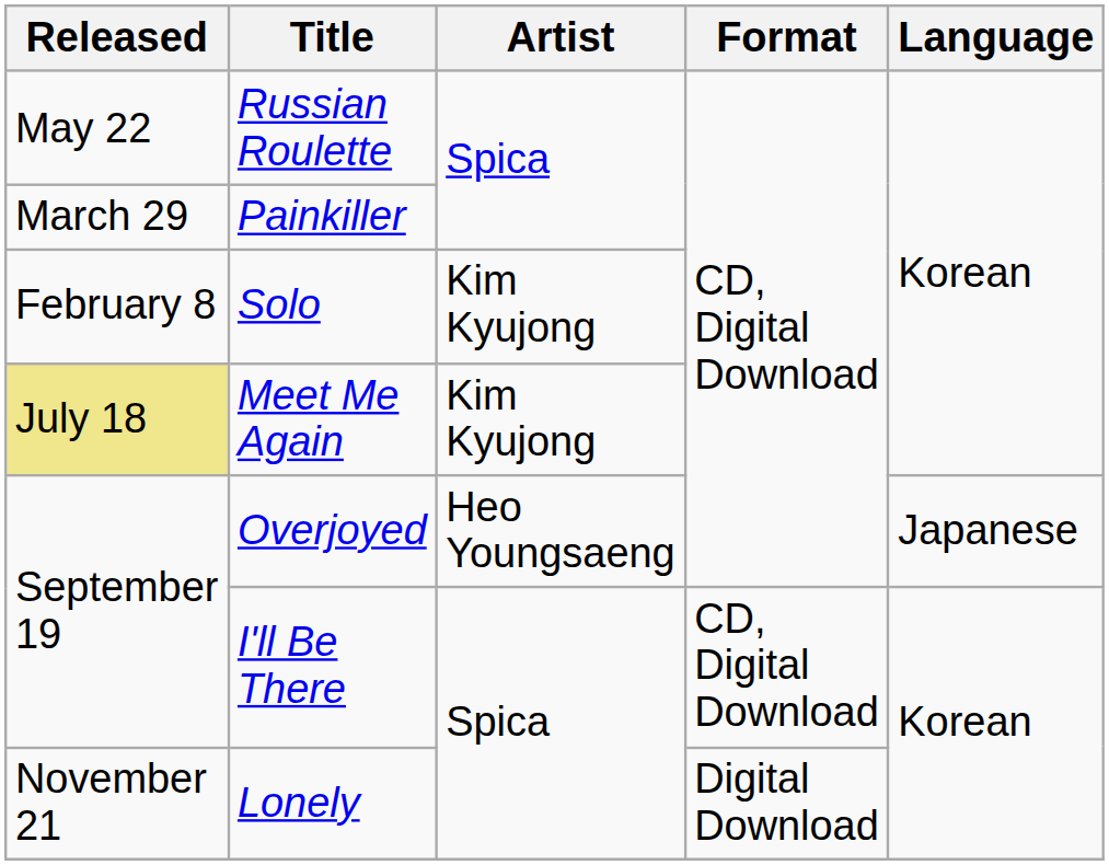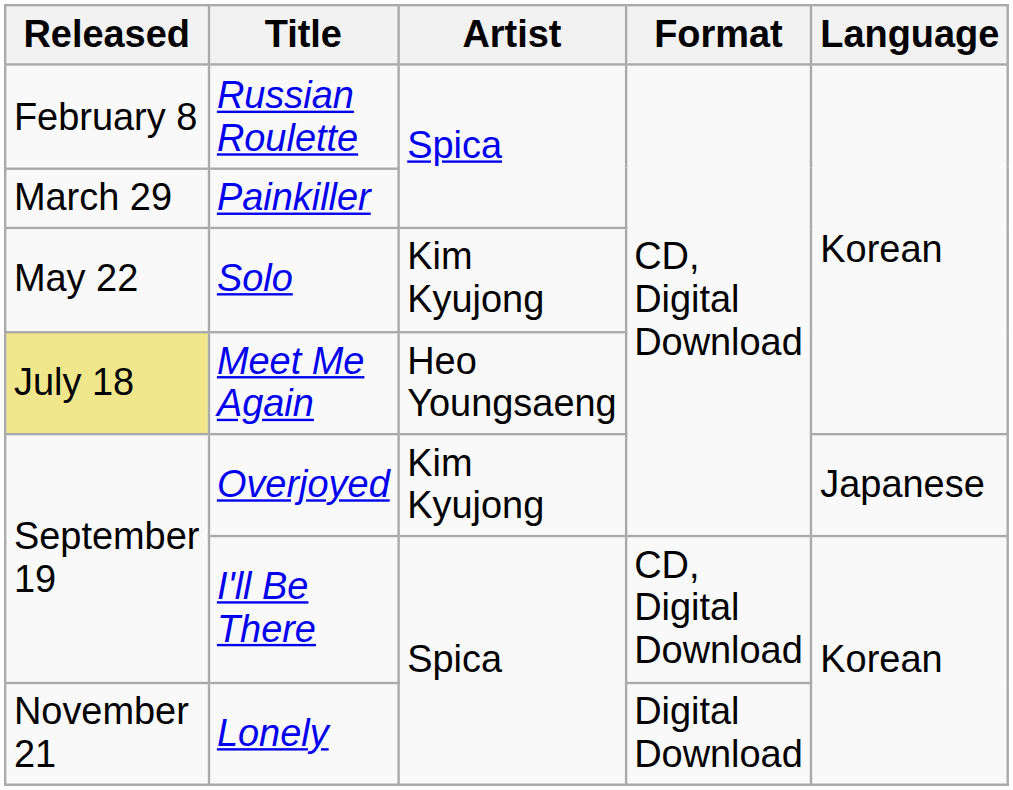Russian Roulette | Released: May 22 -> February 8
Solo | Released: February 8 -> May 22
Meet Me Again | Artist: Kim Kyujong -> Heo Youngsaeng
Overjoyed | Artist: Heo Youngsaeng -> Kim Kyujong
